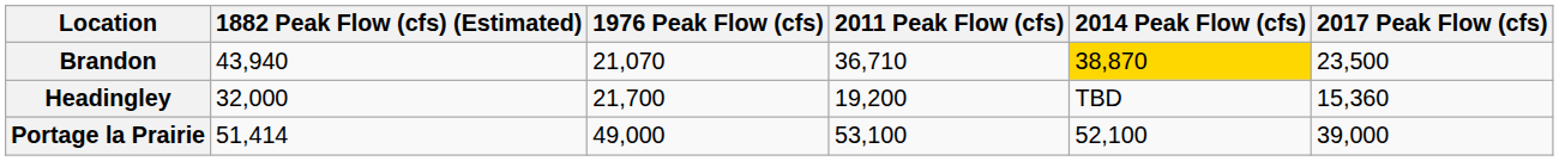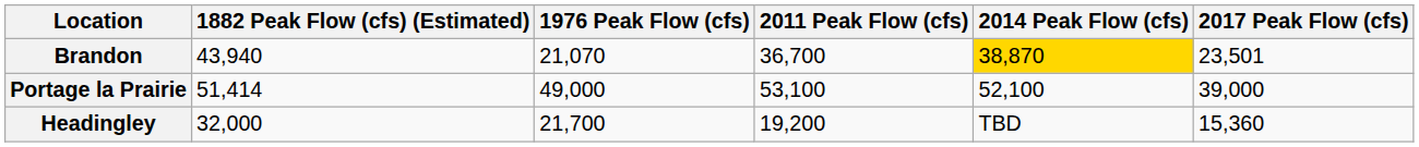Brandon | 2011 Peak Flow (cfs): 36,710 -> 36,700
Brandon | 2017 Peak Flow (cfs): 23,500 -> 23,501
rows swapped: Portage la Prairie <-> Headingley
